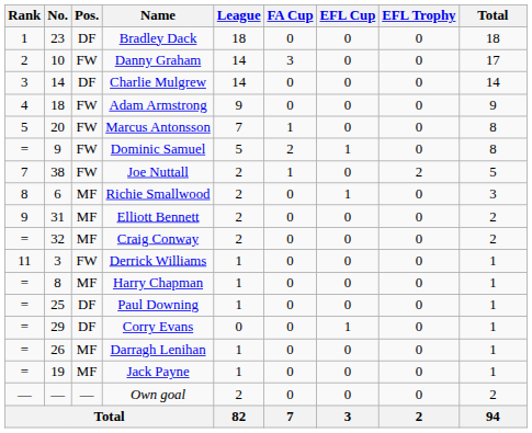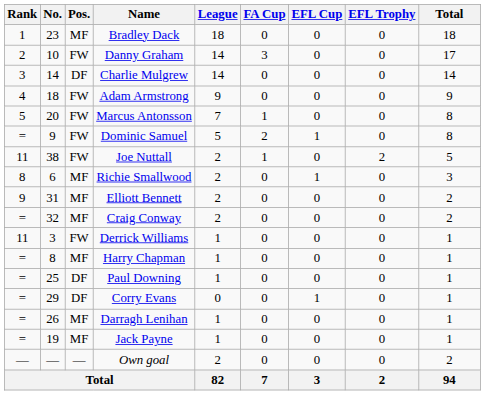Bradley Dack | Pos.: DF -> MF
Joe Nuttall | Rank: 7 -> 11
